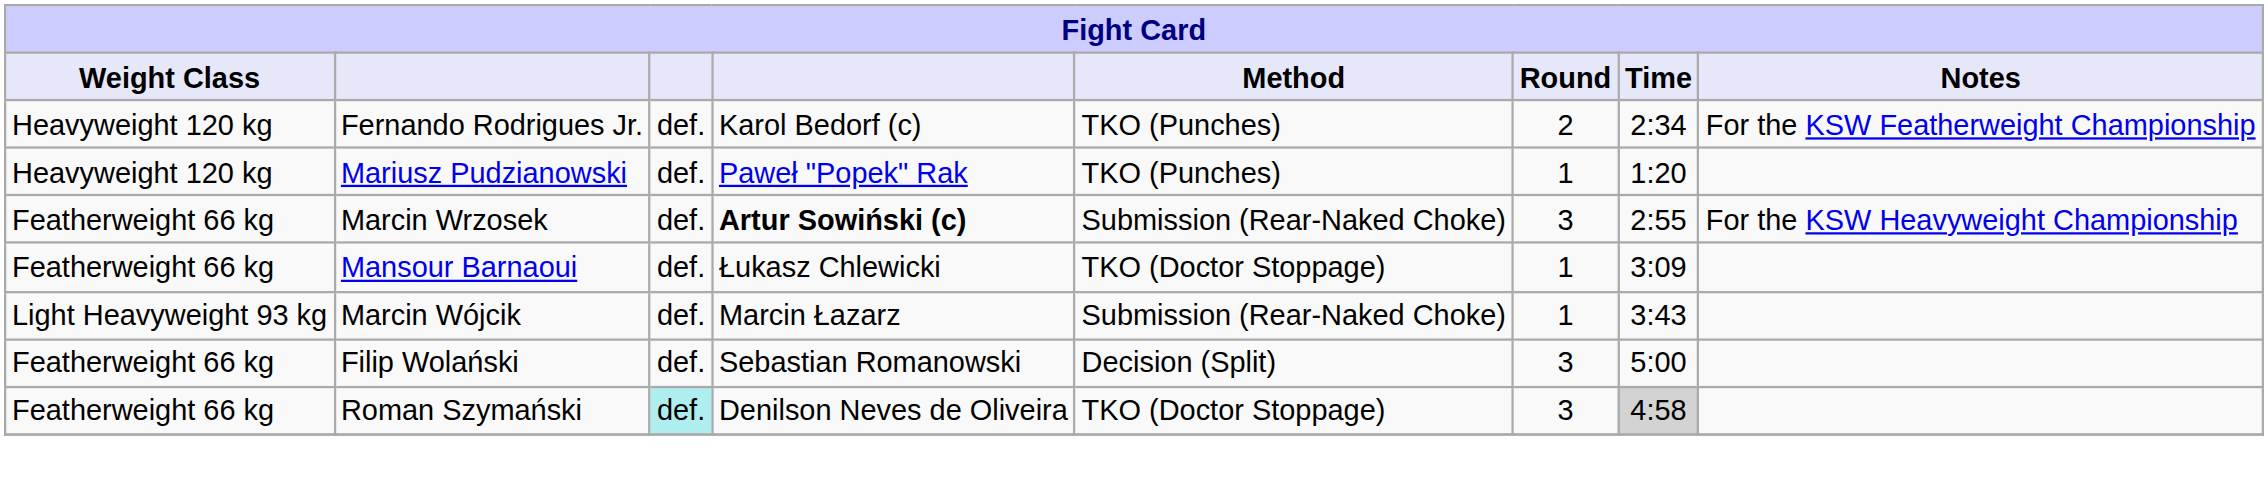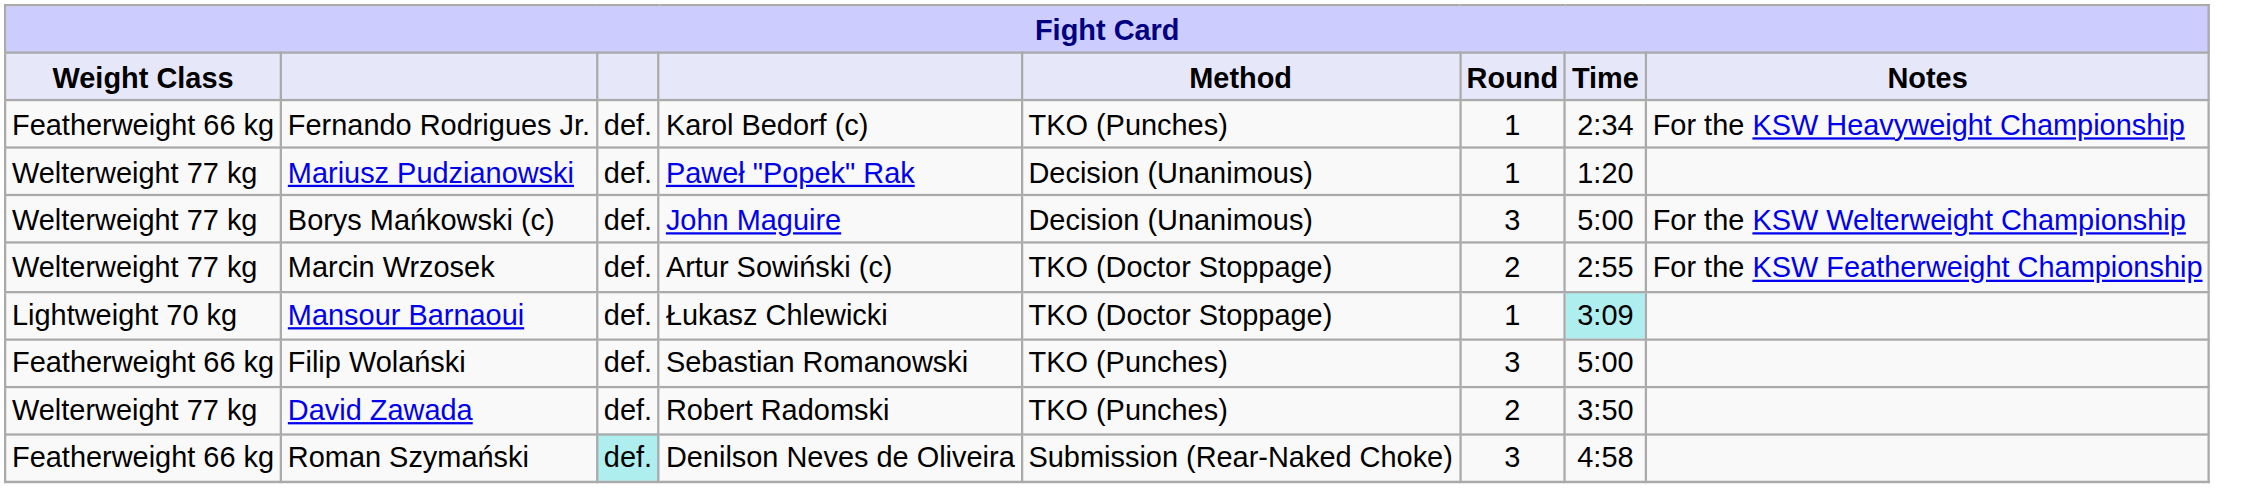Fernando Rodrigues Jr. | Weight Class: Heavyweight 120 kg -> Featherweight 66 kg
Fernando Rodrigues Jr. | Round: 2 -> 1
Fernando Rodrigues Jr. | Notes: For the KSW Featherweight Championship -> For the KSW Heavyweight Championship
Mariusz Pudzianowski | Weight Class: Heavyweight 120 kg -> Welterweight 77 kg
Mariusz Pudzianowski | Method: TKO (Punches) -> Decision (Unanimous)
+ row: Welterweight 77 kg | Borys Mańkowski (c) | def. | John Maguire | Decision (Unanimous) | 3 | 5:00 | For the KSW Welterweight Championship
Marcin Wrzosek | Weight Class: Featherweight 66 kg -> Welterweight 77 kg
Marcin Wrzosek | column 4: bold -> normal
Marcin Wrzosek | Method: Submission (Rear-Naked Choke) -> TKO (Doctor Stoppage)
Marcin Wrzosek | Round: 3 -> 2
Marcin Wrzosek | Notes: For the KSW Heavyweight Championship -> For the KSW Featherweight Championship
Mansour Barnaoui | Weight Class: Featherweight 66 kg -> Lightweight 70 kg
Mansour Barnaoui | Time: no background -> paleturquoise background
- row: Light Heavyweight 93 kg | Marcin Wójcik | def. | Marcin Łazarz | Submission (Rear-Naked Choke) | 1 | 3:43
Filip Wolański | Method: Decision (Split) -> TKO (Punches)
+ row: Welterweight 77 kg | David Zawada | def. | Robert Radomski | TKO (Punches) | 2 | 3:50
Roman Szymański | Method: TKO (Doctor Stoppage) -> Submission (Rear-Naked Choke)
Roman Szymański | Time: lightgrey background -> no background
